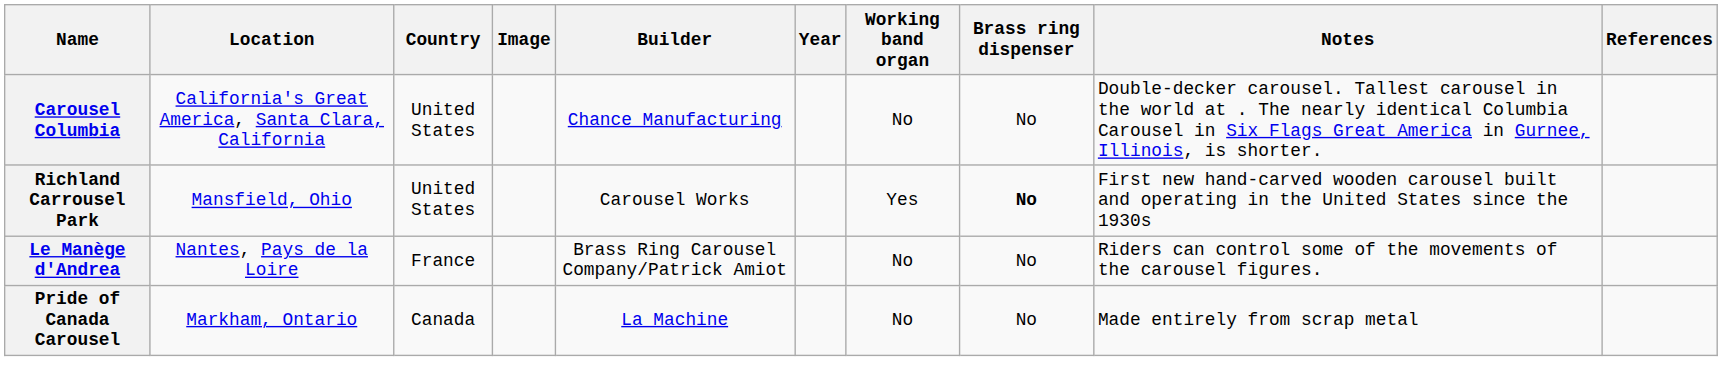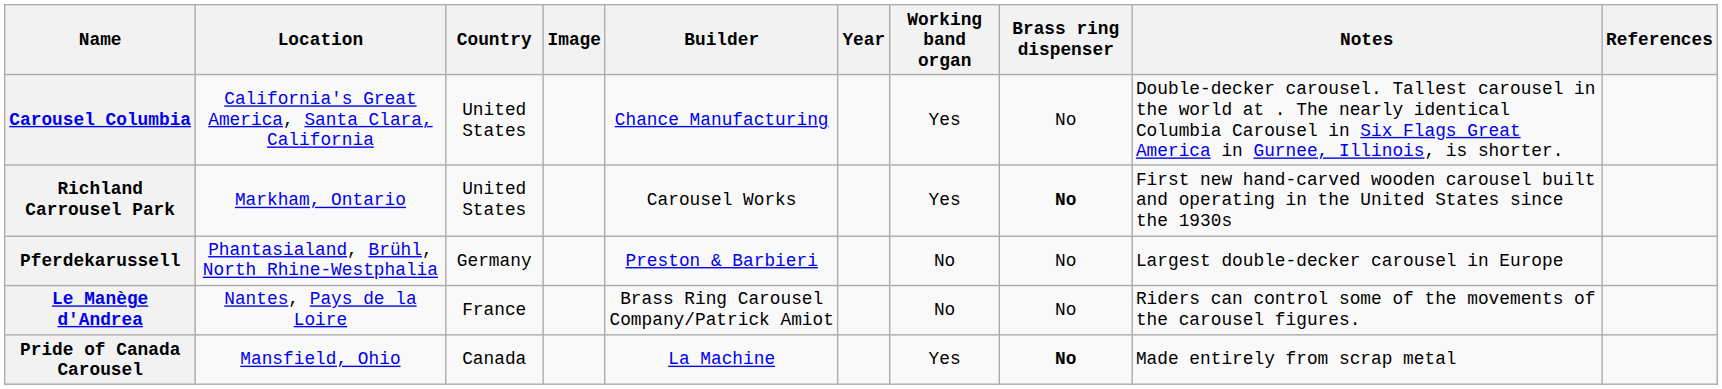Carousel Columbia | Working band organ: No -> Yes
Richland Carrousel Park | Location: Mansfield, Ohio -> Markham, Ontario
+ row: Pferdekarussell | Phantasialand, Brühl, North Rhine-Westphalia | Germany | Preston & Barbieri | No | No | Largest double-decker carousel in Europe
Pride of Canada Carousel | Location: Markham, Ontario -> Mansfield, Ohio
Pride of Canada Carousel | Working band organ: No -> Yes
Pride of Canada Carousel | Brass ring dispenser: normal -> bold
